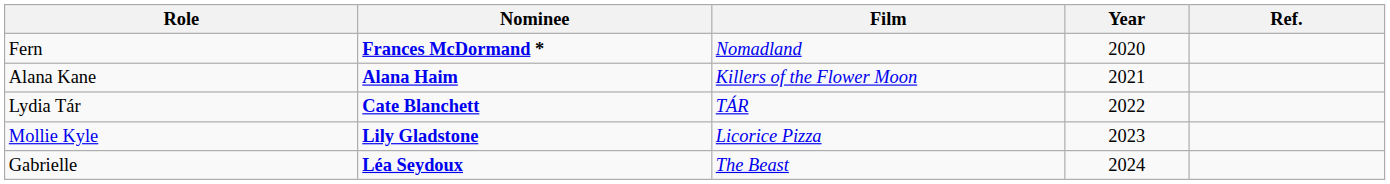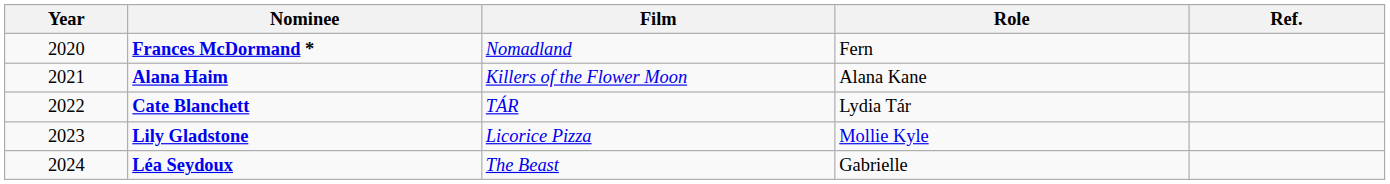columns swapped: Year <-> Role
